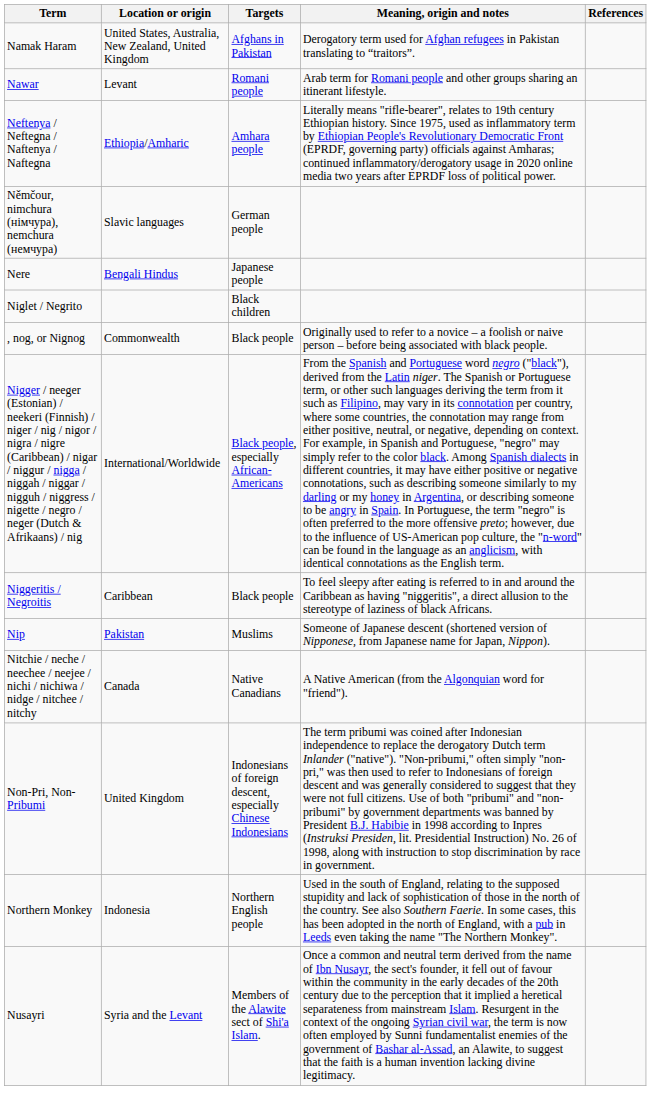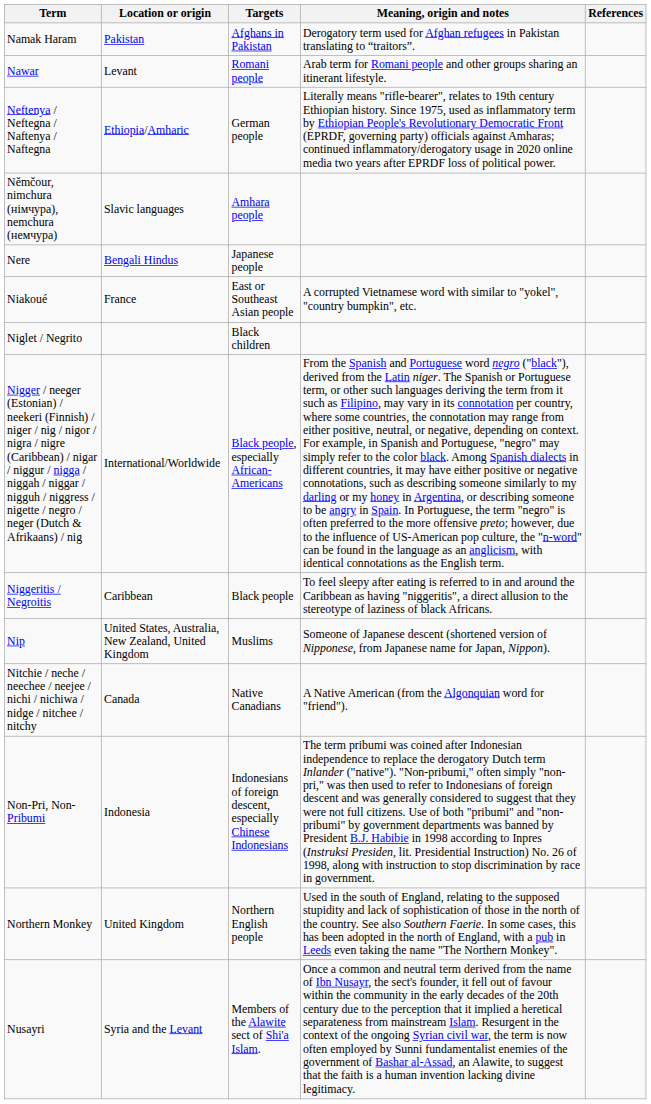Namak Haram | Location or origin: United States, Australia, New Zealand, United Kingdom -> Pakistan
Neftenya / Neftegna / Naftenya / Naftegna | Targets: Amhara people -> German people
Němčour, nimchura (німчура), nemchura (немчура) | Targets: German people -> Amhara people
+ row: Niakoué | France | East or Southeast Asian people | A corrupted Vietnamese word with similar to "yokel", "country bumpkin", etc.
- row: , nog, or Nignog | Commonwealth | Black people | Originally used to refer to a novice – a foolish or naive person – before being associated with black people.
Nip | Location or origin: Pakistan -> United States, Australia, New Zealand, United Kingdom
Non-Pri, Non-Pribumi | Location or origin: United Kingdom -> Indonesia
Northern Monkey | Location or origin: Indonesia -> United Kingdom
